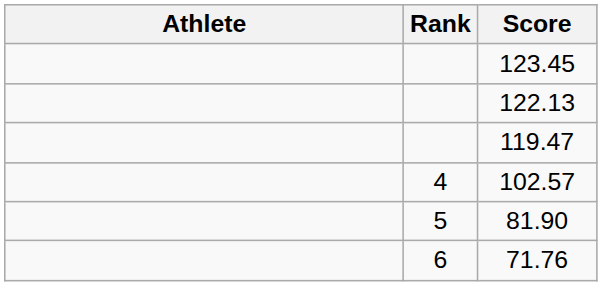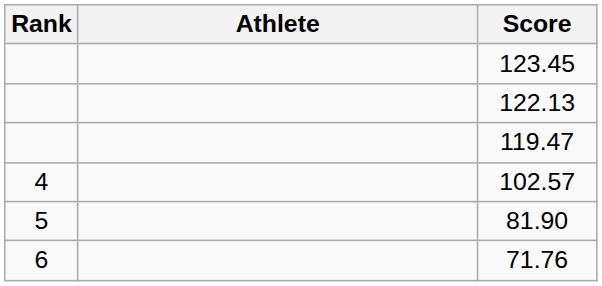columns swapped: Rank <-> Athlete
